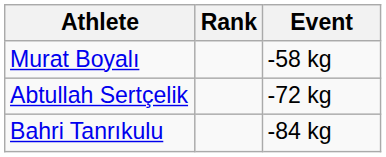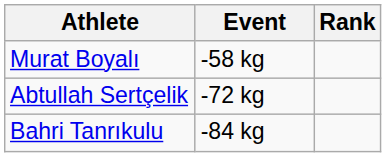columns swapped: Event <-> Rank
